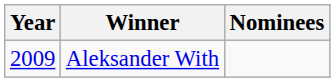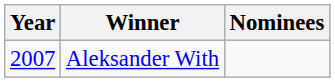Aleksander With | Year: 2009 -> 2007
